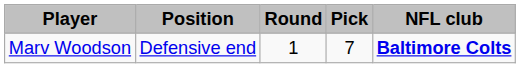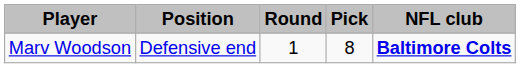Marv Woodson | Pick: 7 -> 8
